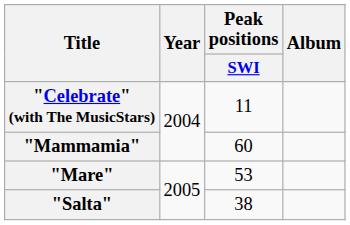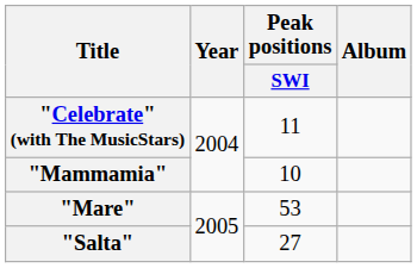"Mammamia" | Peak positions / SWI: 60 -> 10
"Salta" | Peak positions / SWI: 38 -> 27
